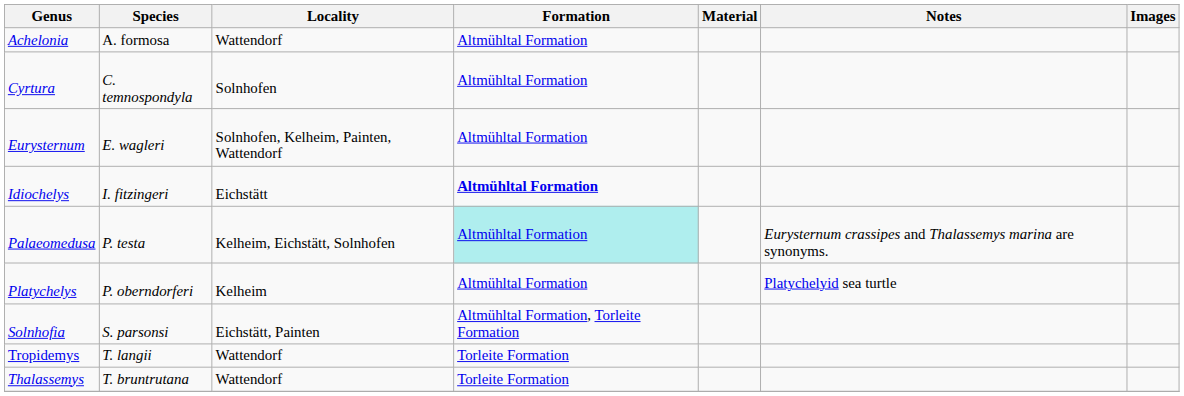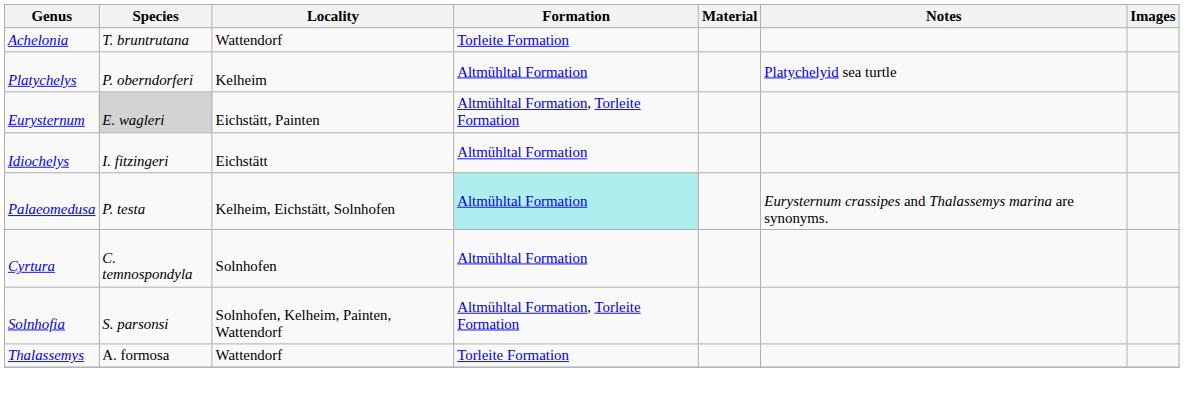Achelonia | Species: A. formosa -> T. bruntrutana
Achelonia | Formation: Altmühltal Formation -> Torleite Formation
rows swapped: Cyrtura <-> Platychelys
Eurysternum | Species: no background -> lightgrey background
Eurysternum | Locality: Solnhofen, Kelheim, Painten, Wattendorf -> Eichstätt, Painten
Eurysternum | Formation: Altmühltal Formation -> Altmühltal Formation, Torleite Formation
Idiochelys | Formation: bold -> normal
Solnhofia | Locality: Eichstätt, Painten -> Solnhofen, Kelheim, Painten, Wattendorf
- row: Tropidemys | T. langii | Wattendorf | Torleite Formation
Thalassemys | Species: T. bruntrutana -> A. formosa
